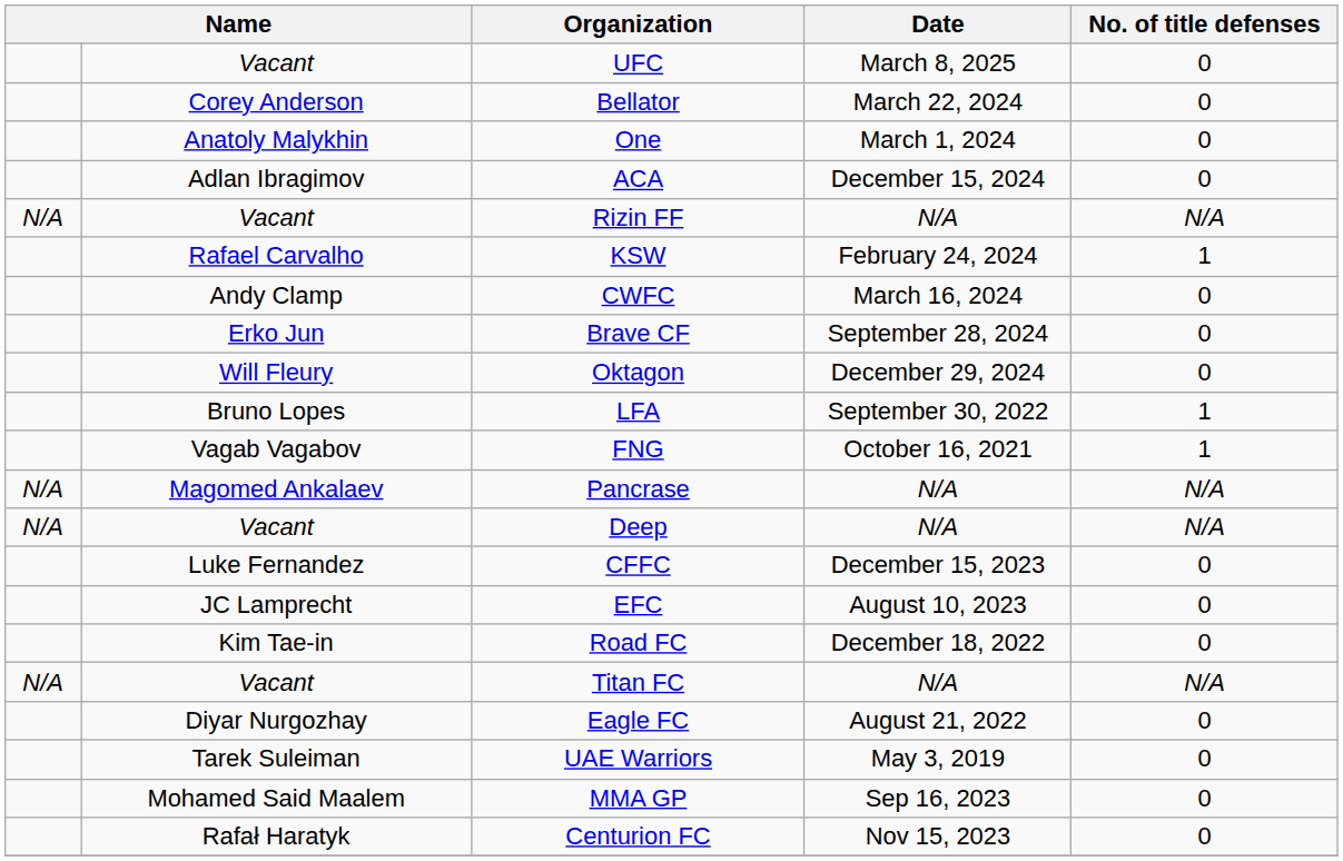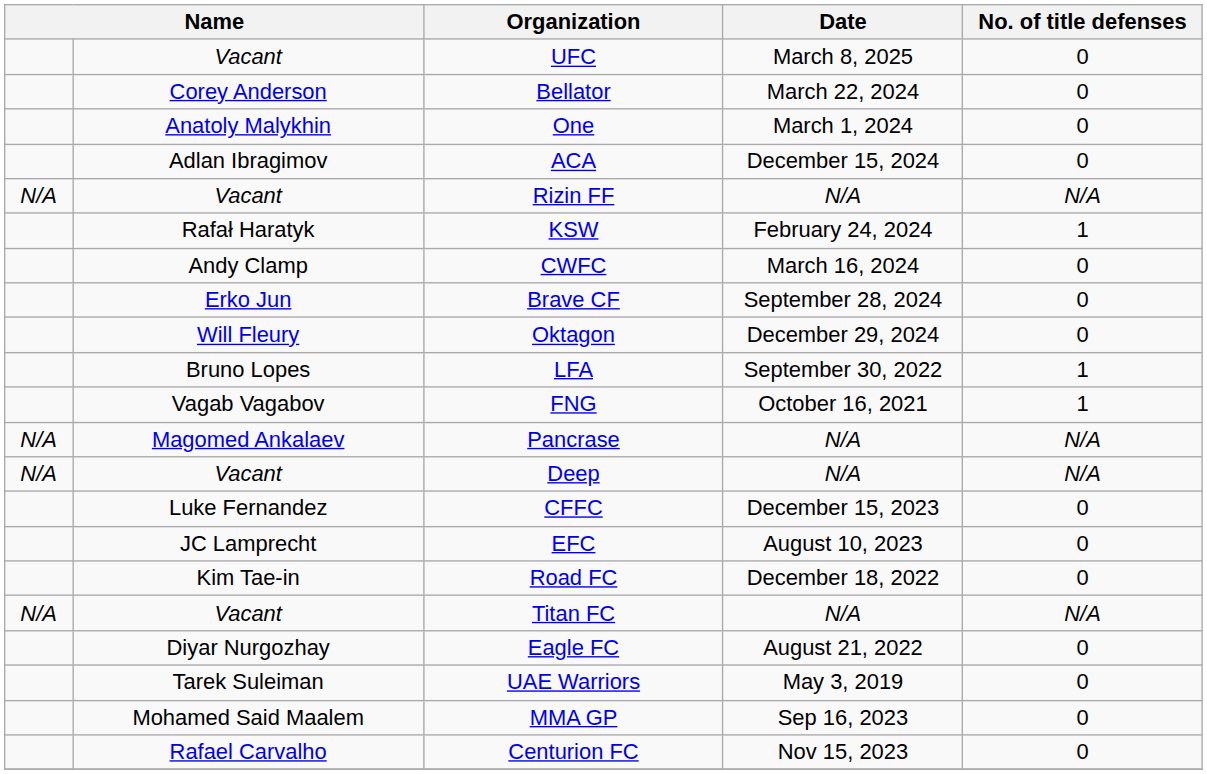KSW | column 2: Rafael Carvalho -> Rafał Haratyk
Centurion FC | column 2: Rafał Haratyk -> Rafael Carvalho
